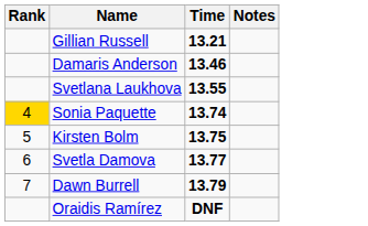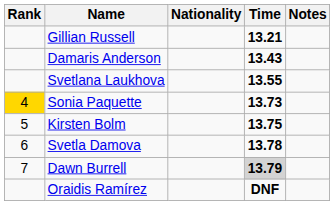+ column: Nationality
Damaris Anderson | Time: 13.46 -> 13.43
Sonia Paquette | Time: 13.74 -> 13.73
Svetla Damova | Time: 13.77 -> 13.78
Dawn Burrell | Time: no background -> lightgrey background
